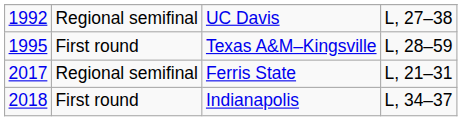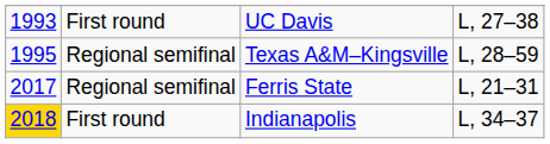UC Davis | column 1: 1992 -> 1993
UC Davis | column 2: Regional semifinal -> First round
Texas A&M–Kingsville | column 2: First round -> Regional semifinal
Indianapolis | column 1: no background -> gold background
